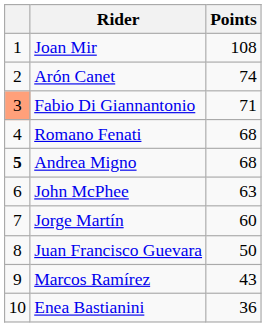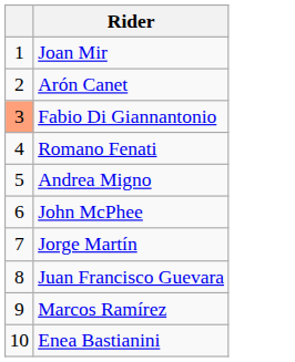- column: Points | 108 | 74 | 71 | 68 | 68 | 63 | 60 | 50 | 43 | 36
Andrea Migno | column 1: bold -> normal
